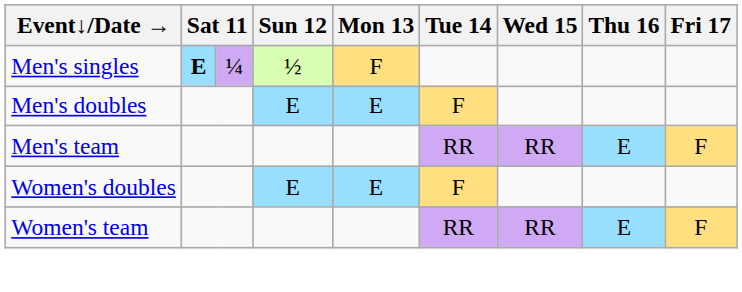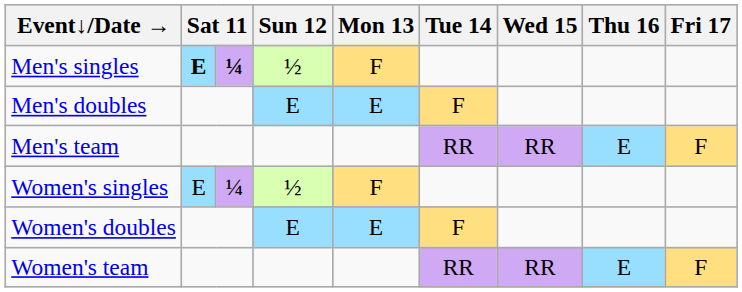Men's singles | column 3: normal -> bold
+ row: Women's singles | E | ¼ | ½ | F
